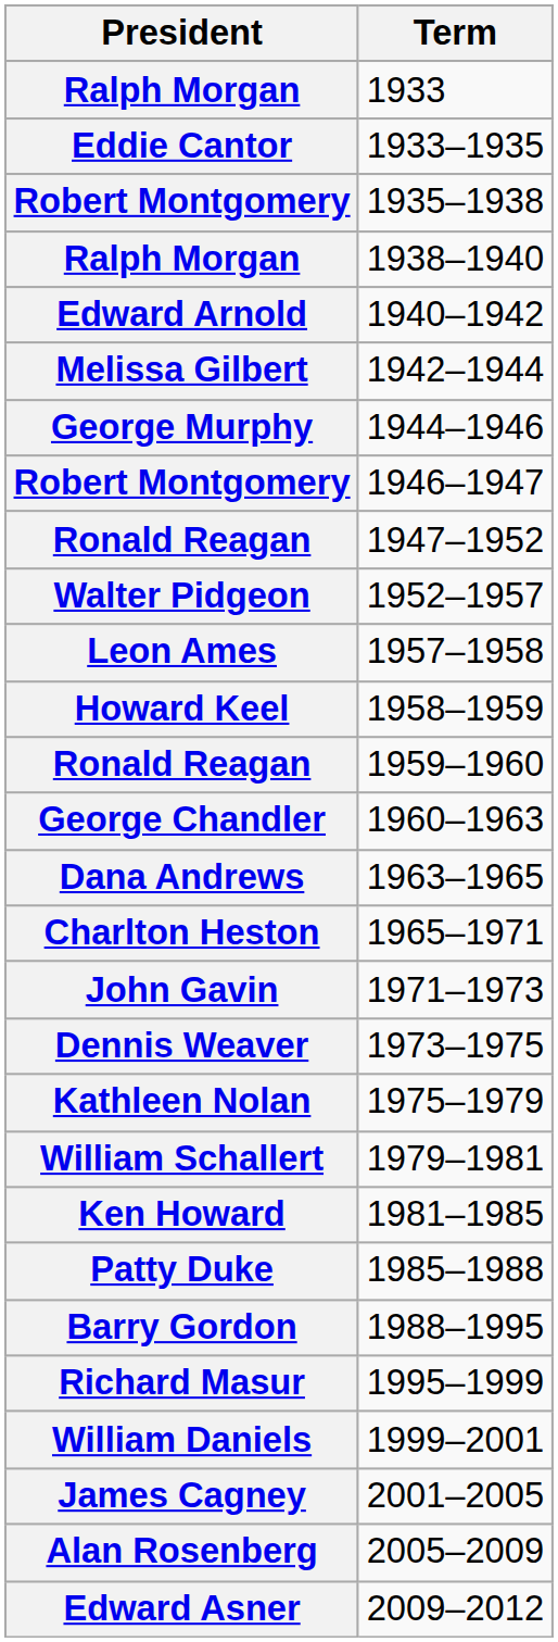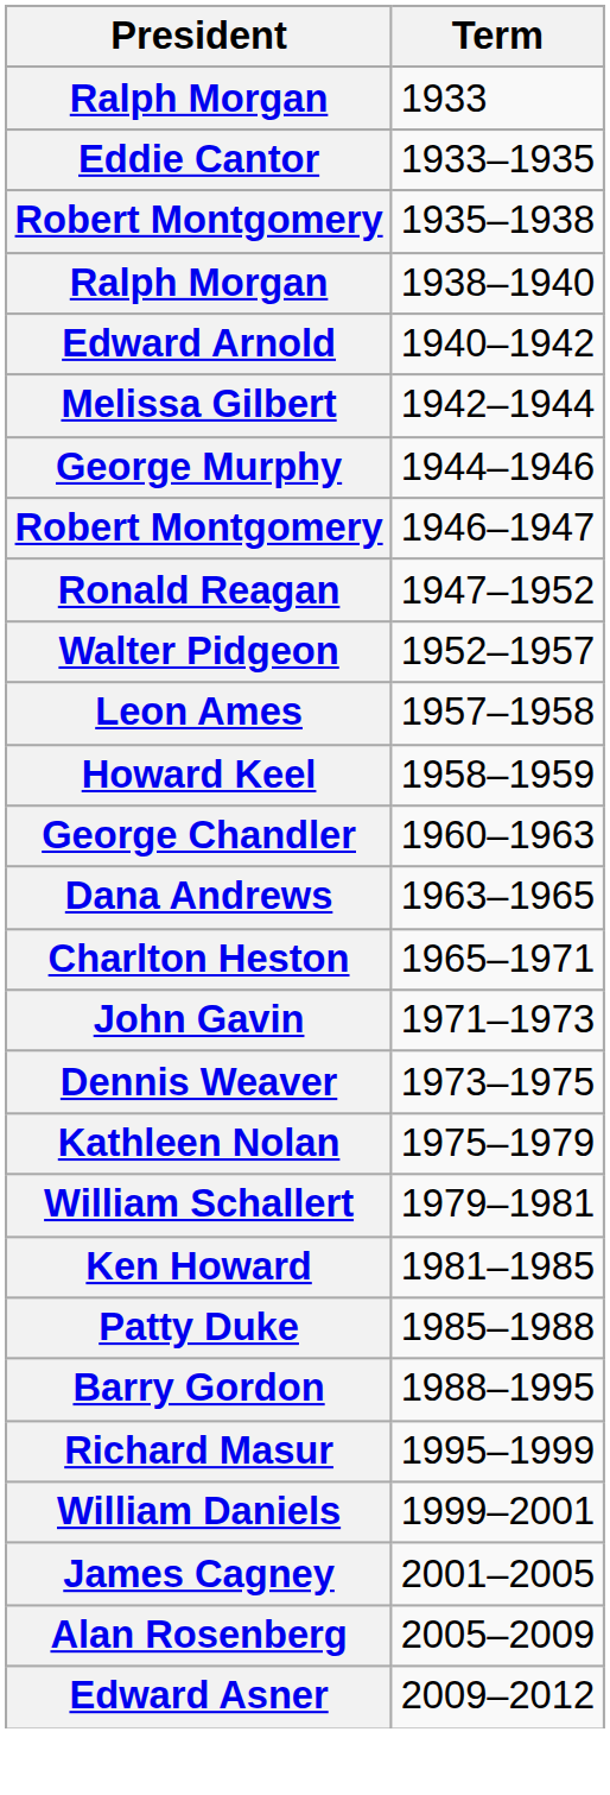- row: Ronald Reagan | 1959–1960
